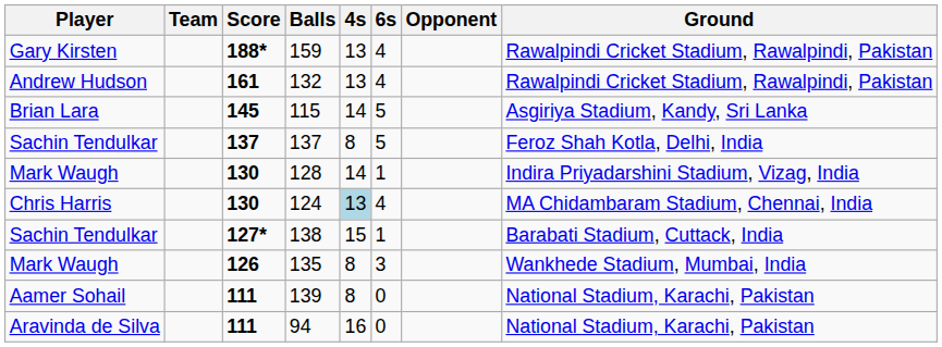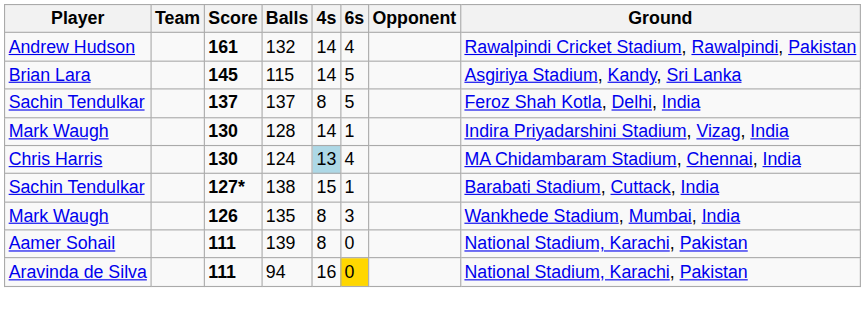- row: Gary Kirsten | 188* | 159 | 13 | 4 | Rawalpindi Cricket Stadium, Rawalpindi, Pakistan
132 | 4s: 13 -> 14
94 | 6s: no background -> gold background
